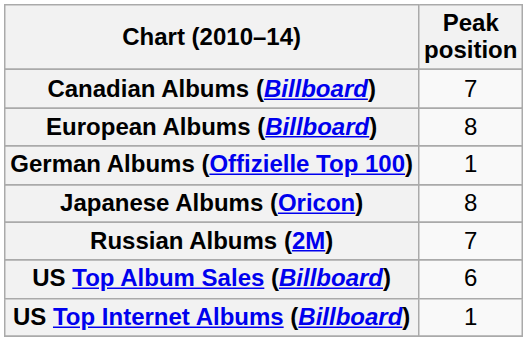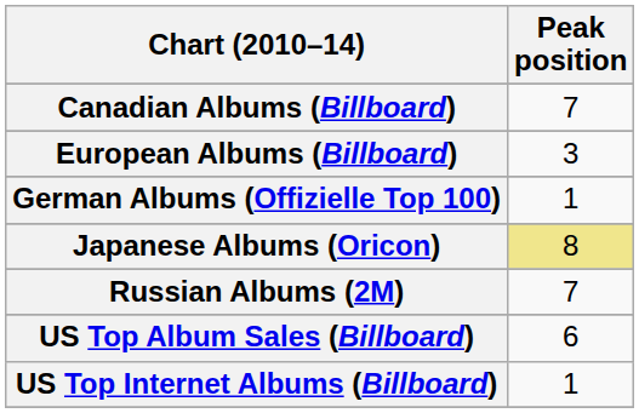European Albums (Billboard) | Peak position: 8 -> 3
Japanese Albums (Oricon) | Peak position: no background -> khaki background
